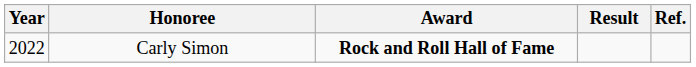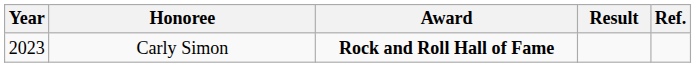Carly Simon | Year: 2022 -> 2023
